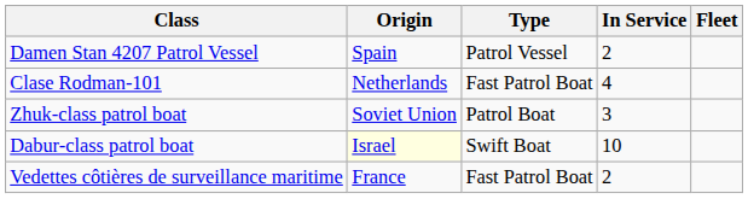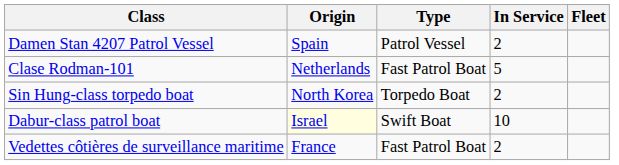Clase Rodman-101 | In Service: 4 -> 5
+ row: Sin Hung-class torpedo boat | North Korea | Torpedo Boat | 2
- row: Zhuk-class patrol boat | Soviet Union | Patrol Boat | 3
